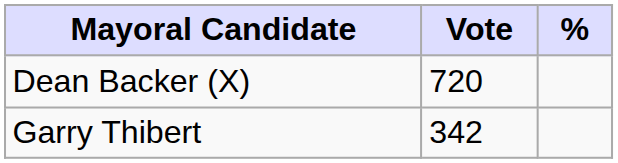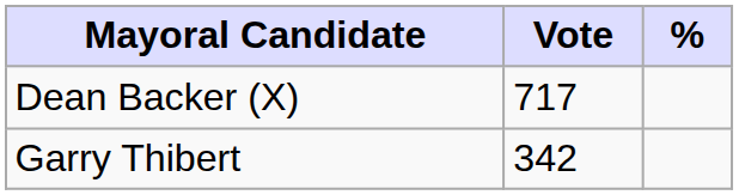Dean Backer (X) | Vote: 720 -> 717
